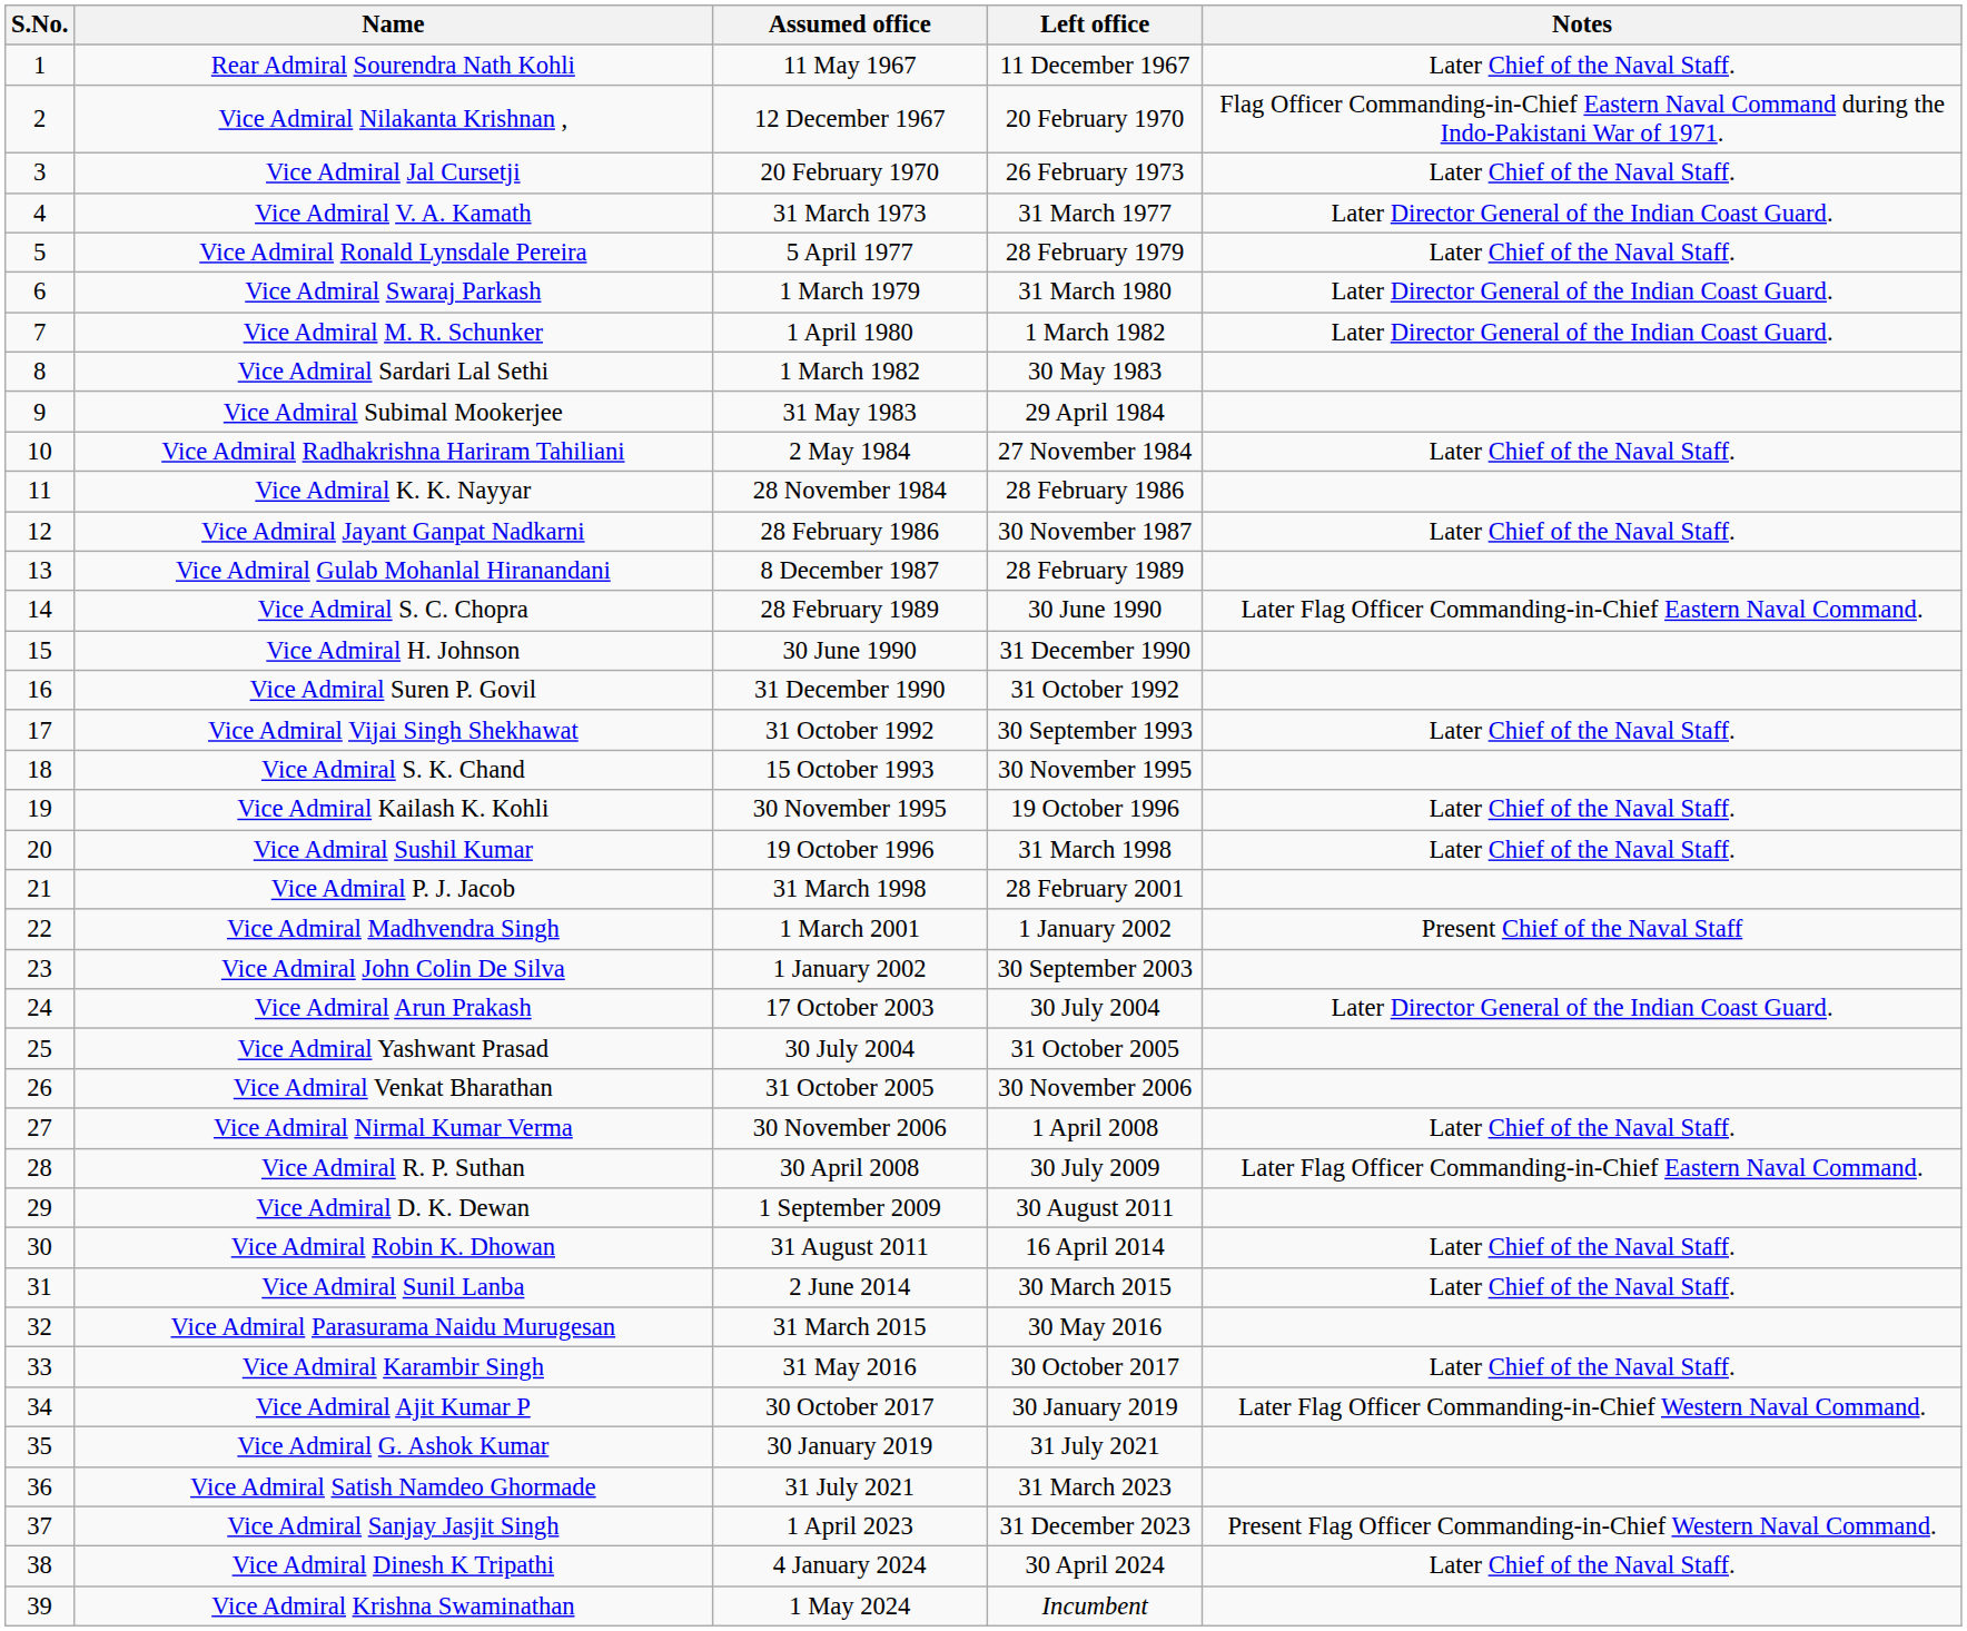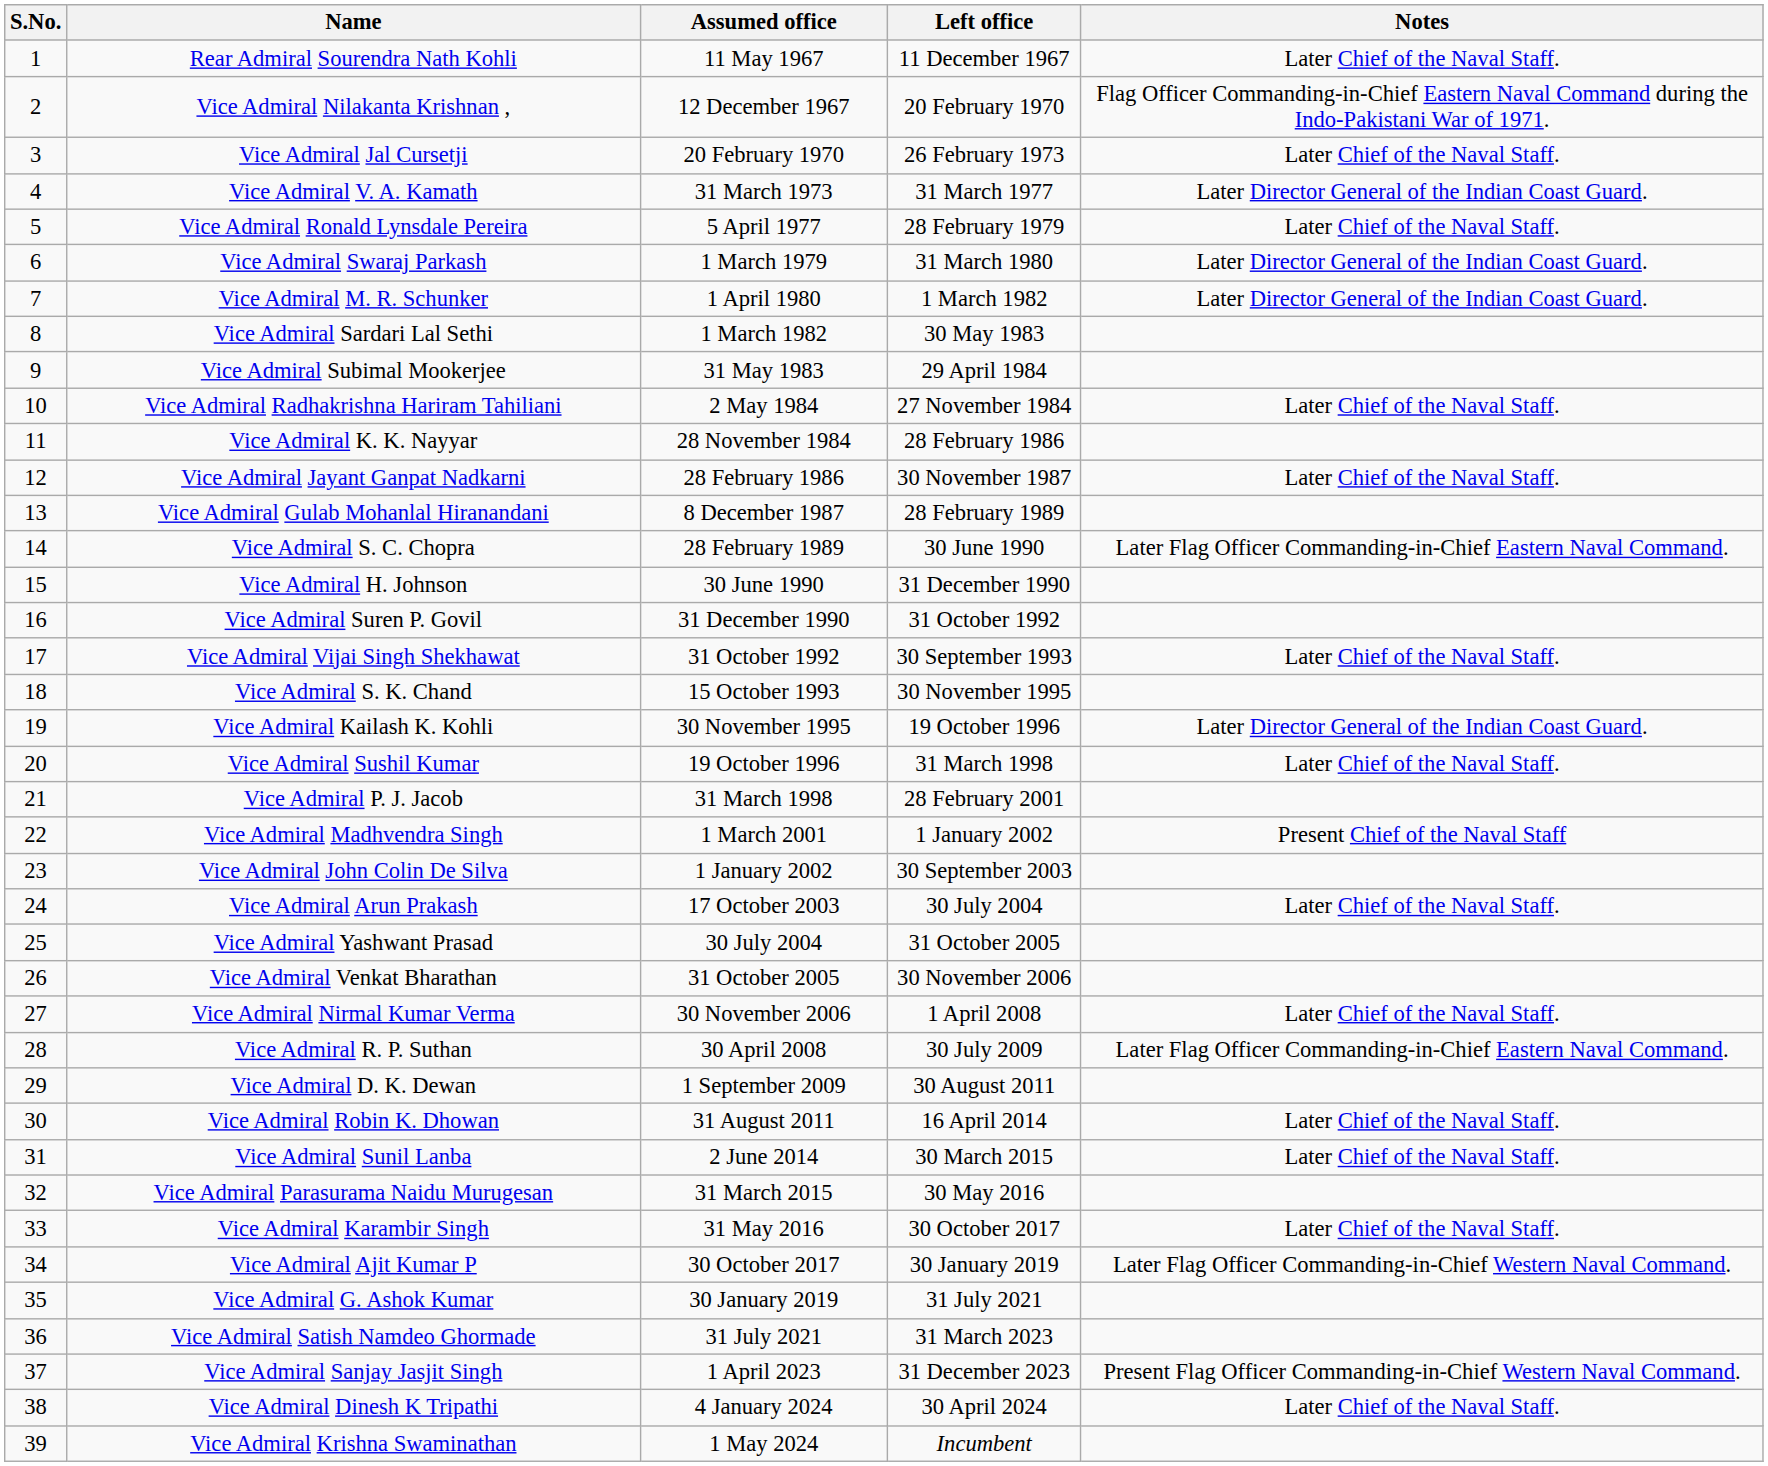Vice Admiral Kailash K. Kohli | Notes: Later Chief of the Naval Staff. -> Later Director General of the Indian Coast Guard.
Vice Admiral Arun Prakash | Notes: Later Director General of the Indian Coast Guard. -> Later Chief of the Naval Staff.
